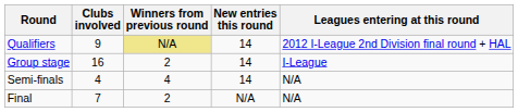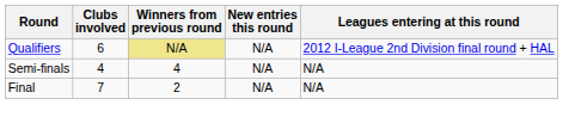Qualifiers | Clubs involved: 9 -> 6
Qualifiers | New entries this round: 14 -> N/A
- row: Group stage | 16 | 2 | 14 | I-League
Semi-finals | New entries this round: 14 -> N/A
